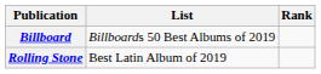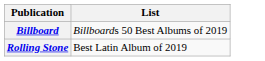- column: Rank
